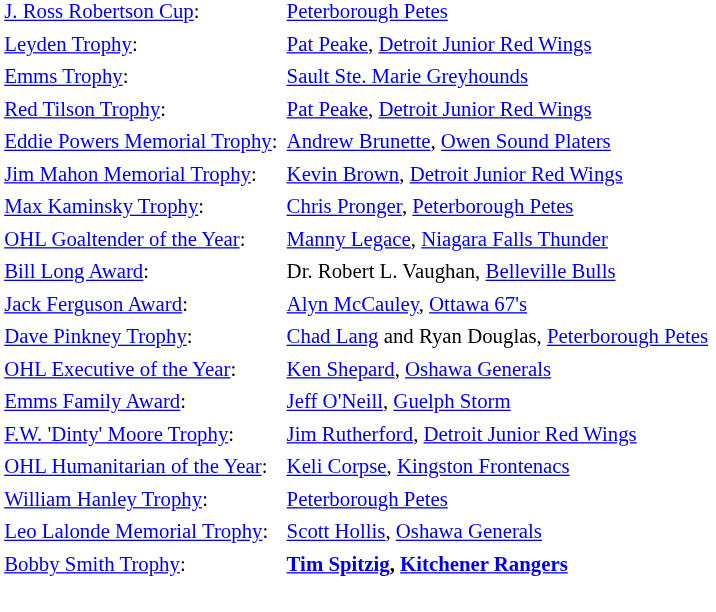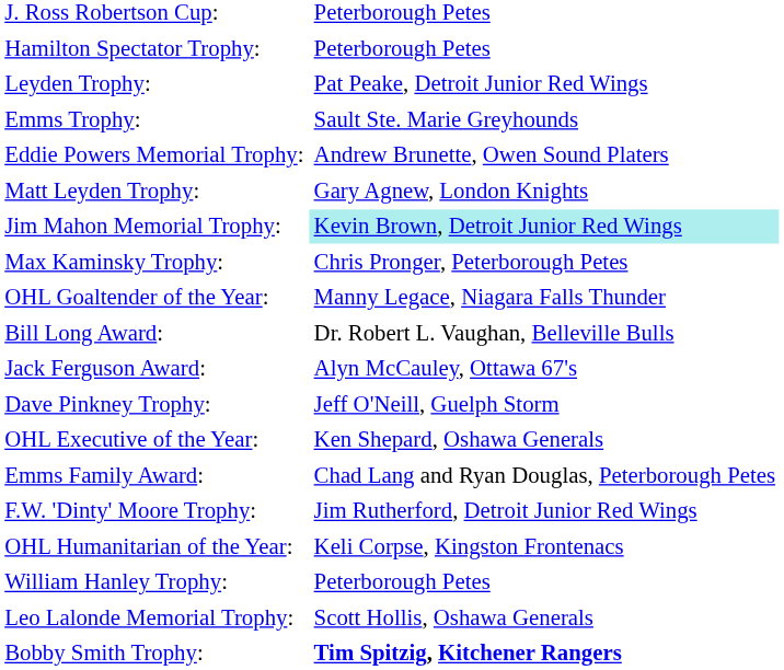+ row: Hamilton Spectator Trophy: | Peterborough Petes
- row: Red Tilson Trophy: | Pat Peake, Detroit Junior Red Wings
+ row: Matt Leyden Trophy: | Gary Agnew, London Knights
Jim Mahon Memorial Trophy: | column 2: no background -> paleturquoise background
Dave Pinkney Trophy: | column 2: Chad Lang and Ryan Douglas, Peterborough Petes -> Jeff O'Neill, Guelph Storm
Emms Family Award: | column 2: Jeff O'Neill, Guelph Storm -> Chad Lang and Ryan Douglas, Peterborough Petes
